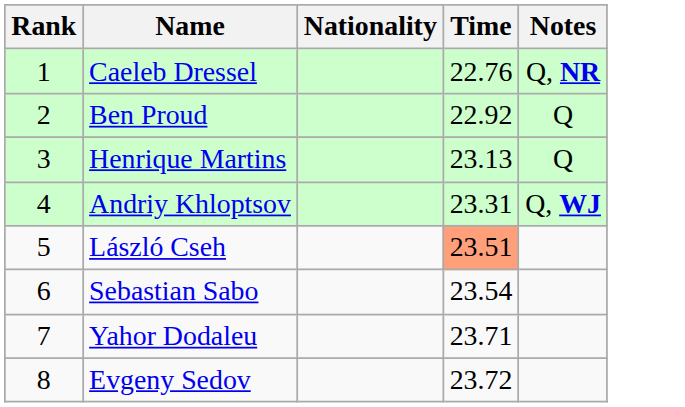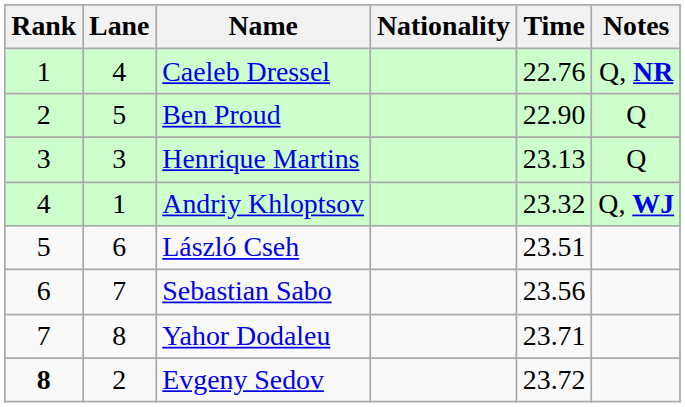+ column: Lane | 4 | 5 | 3 | 1 | 6 | 7 | 8 | 2
Ben Proud | Time: 22.92 -> 22.90
Andriy Khloptsov | Time: 23.31 -> 23.32
László Cseh | Time: lightsalmon background -> no background
Sebastian Sabo | Time: 23.54 -> 23.56
Evgeny Sedov | Rank: normal -> bold
